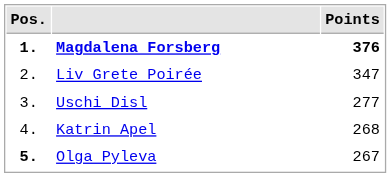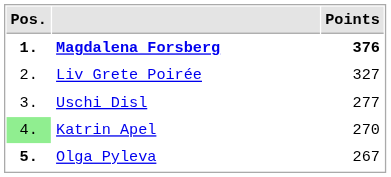Liv Grete Poirée | Points: 347 -> 327
Katrin Apel | Pos.: no background -> lightgreen background
Katrin Apel | Points: 268 -> 270
